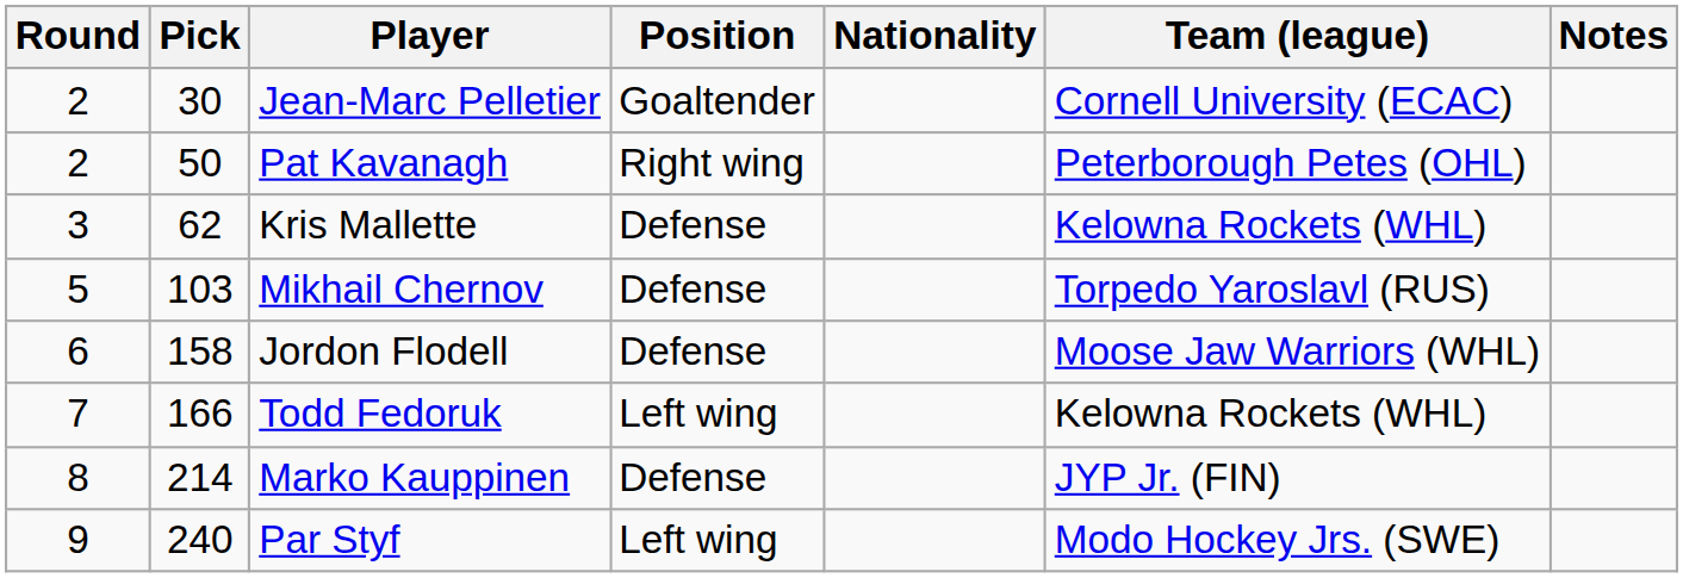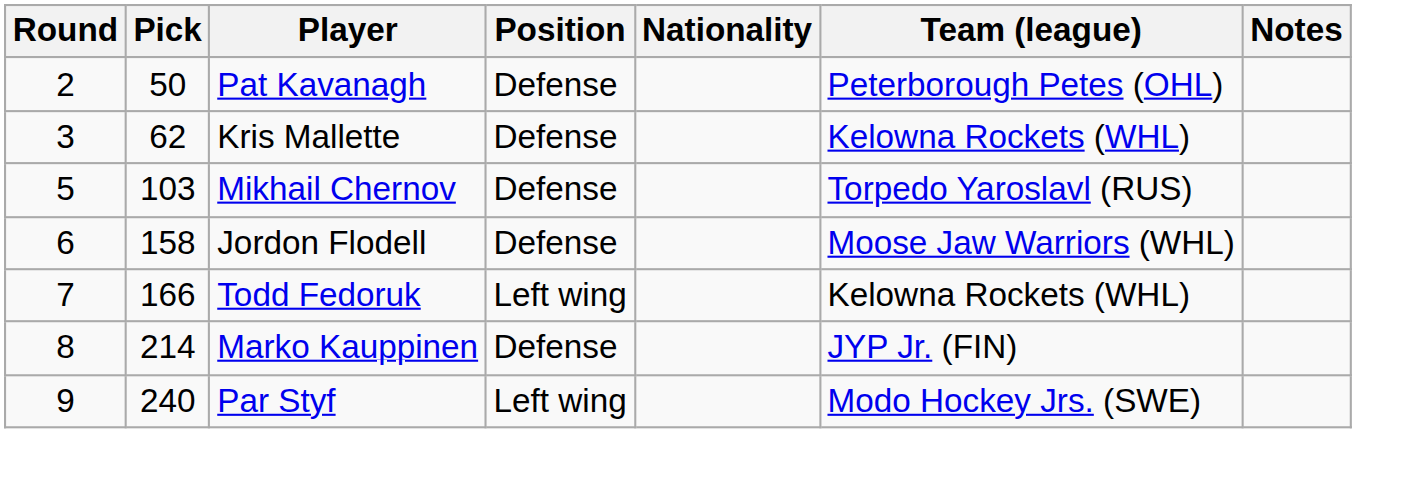- row: 2 | 30 | Jean-Marc Pelletier | Goaltender | Cornell University (ECAC)
Pat Kavanagh | Position: Right wing -> Defense
